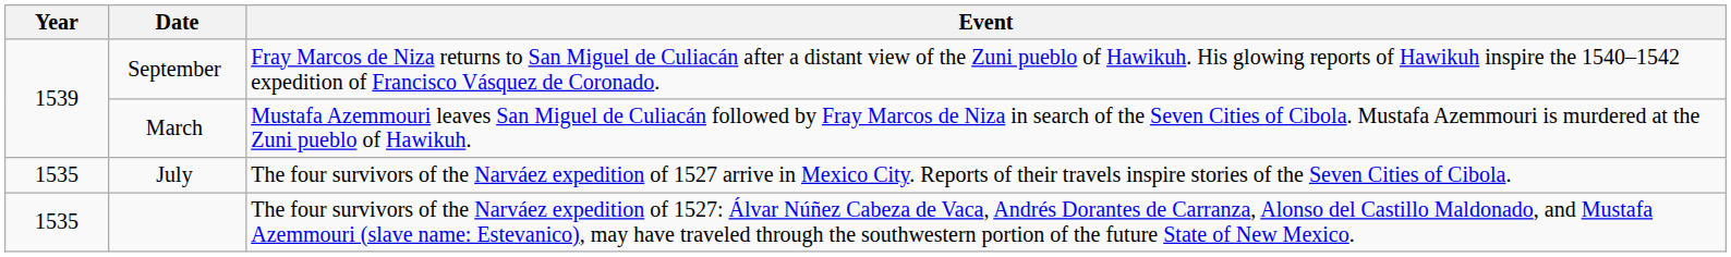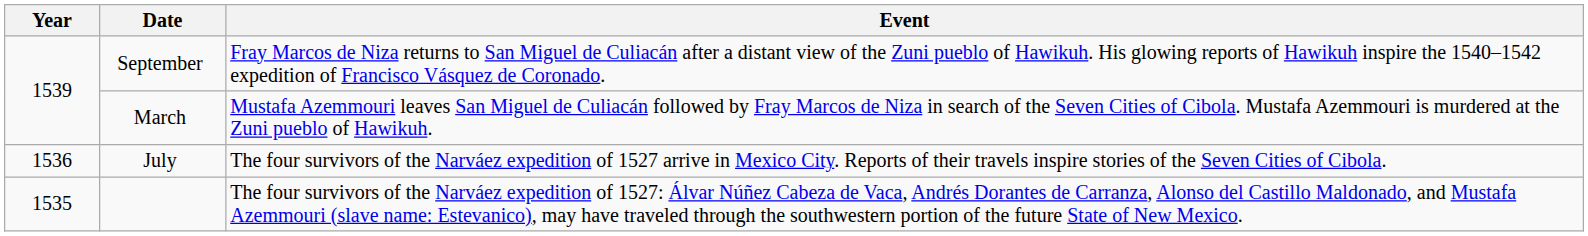July | Year: 1535 -> 1536
